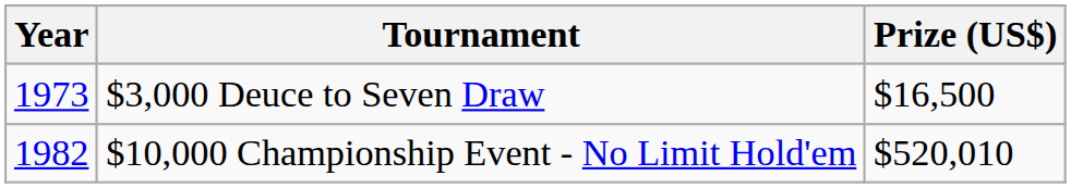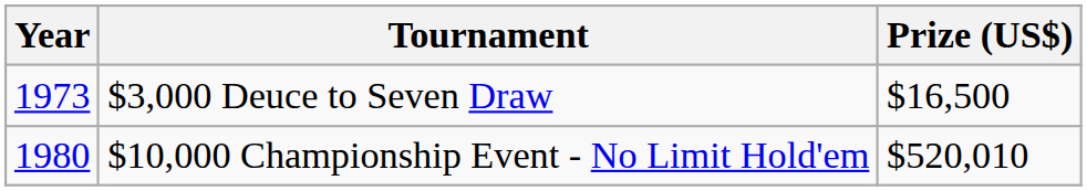$10,000 Championship Event - No Limit Hold'em | Year: 1982 -> 1980
